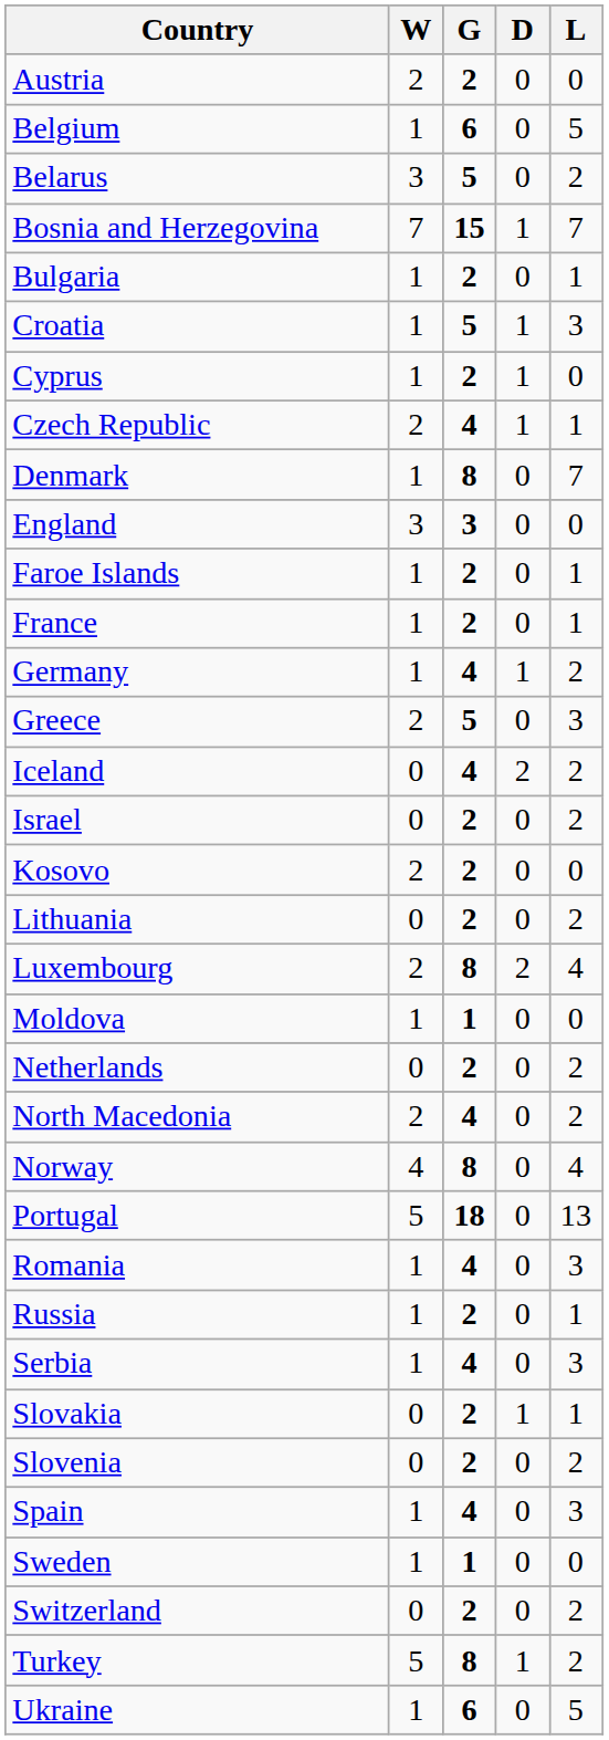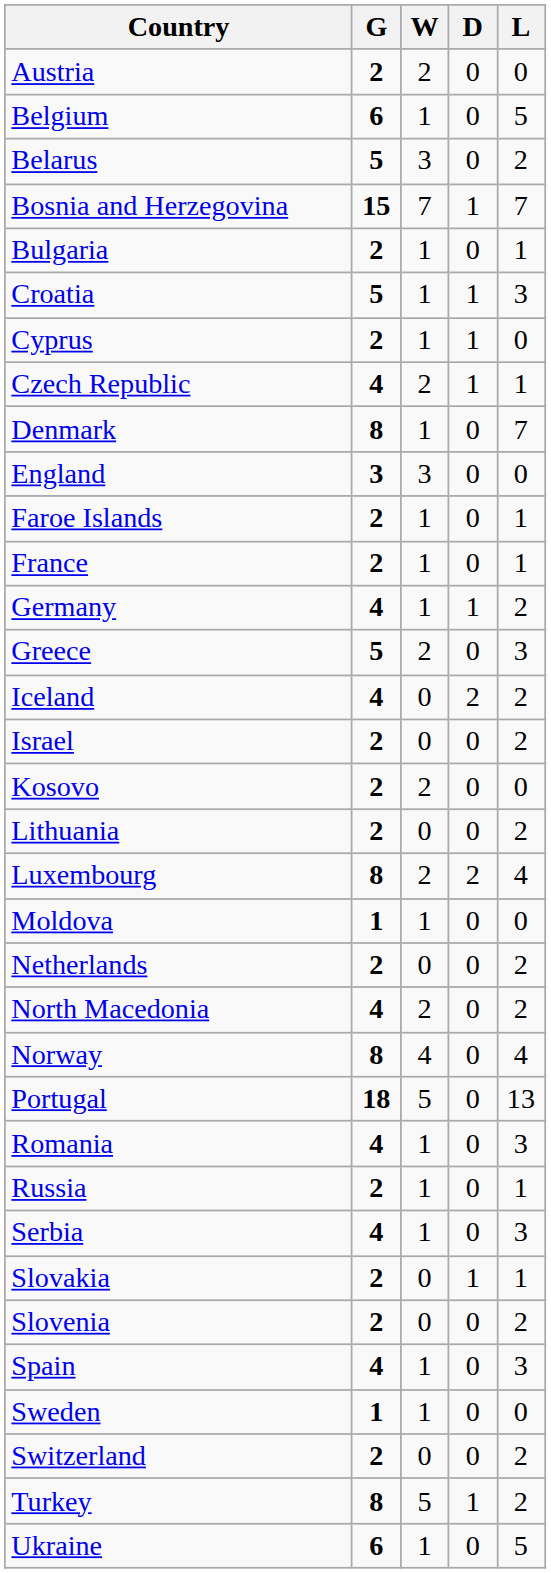columns swapped: G <-> W
